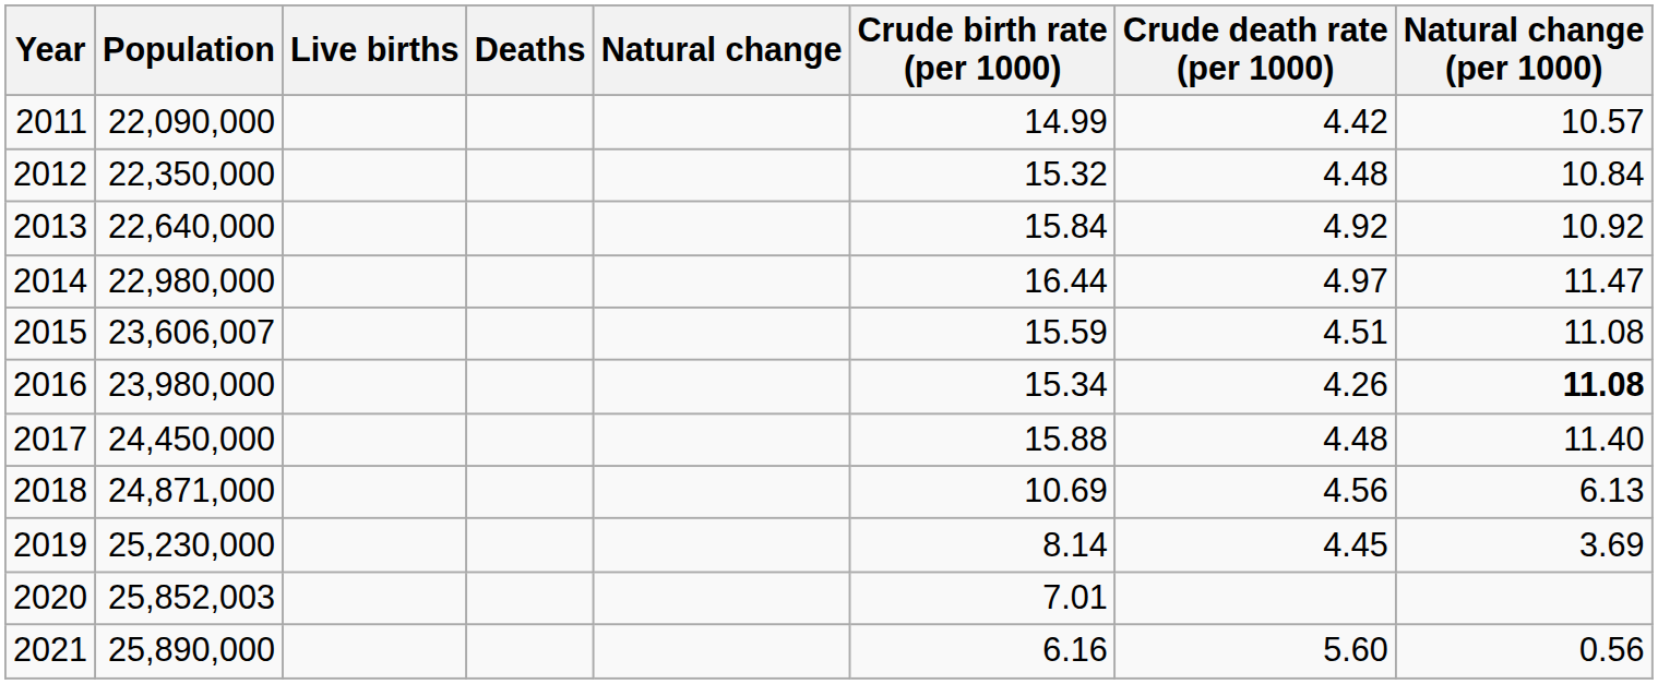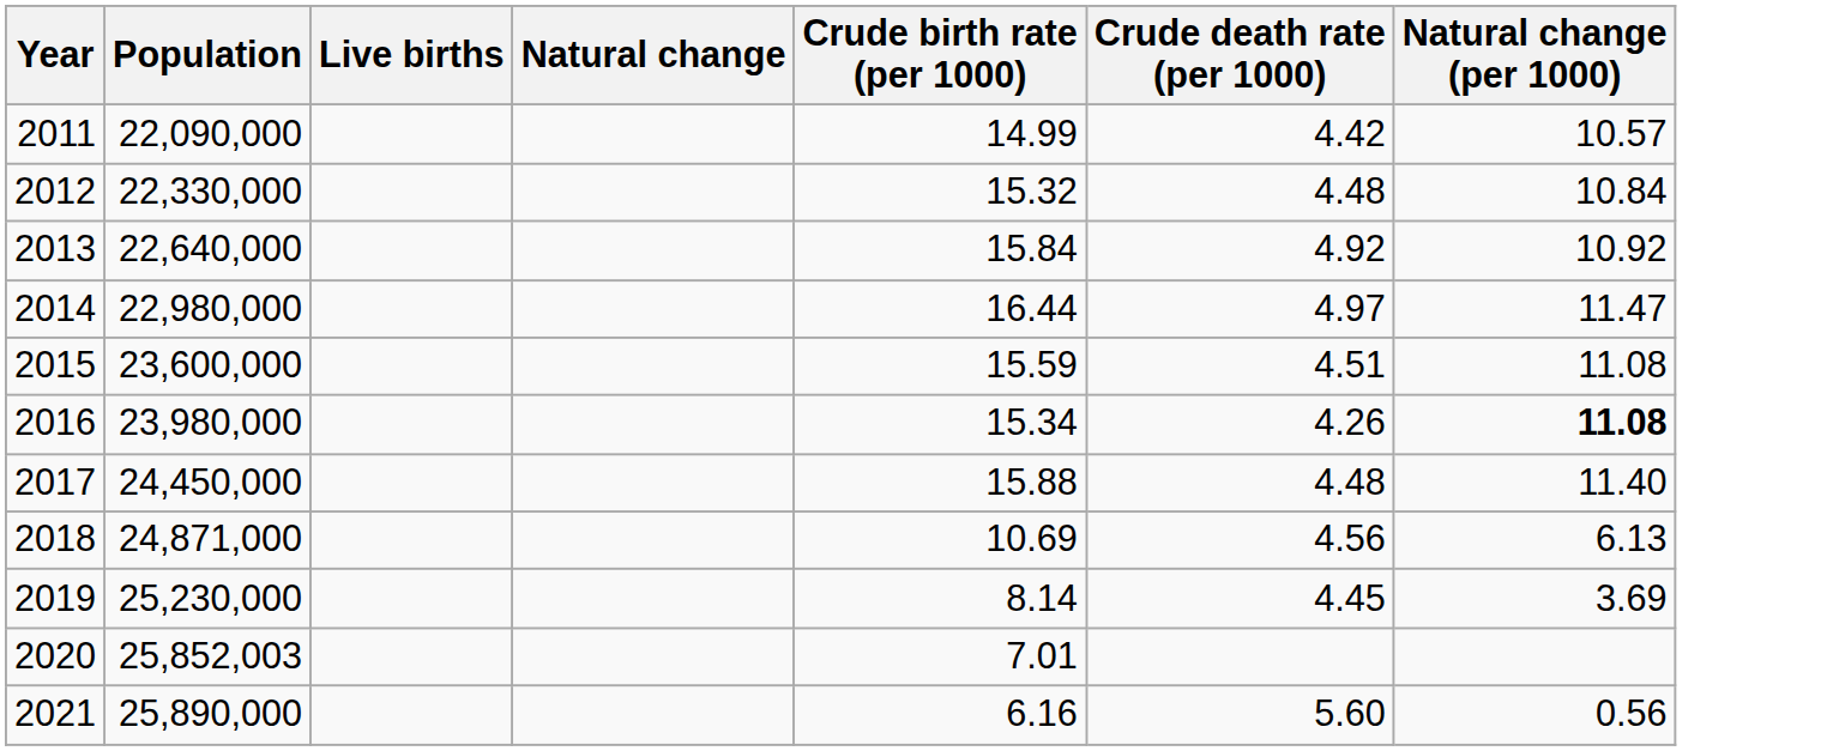- column: Deaths
2012 | Population: 22,350,000 -> 22,330,000
2015 | Population: 23,606,007 -> 23,600,000
